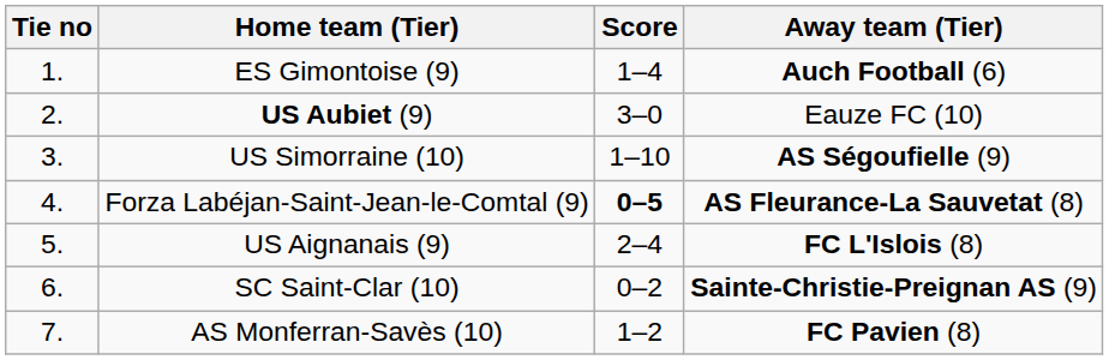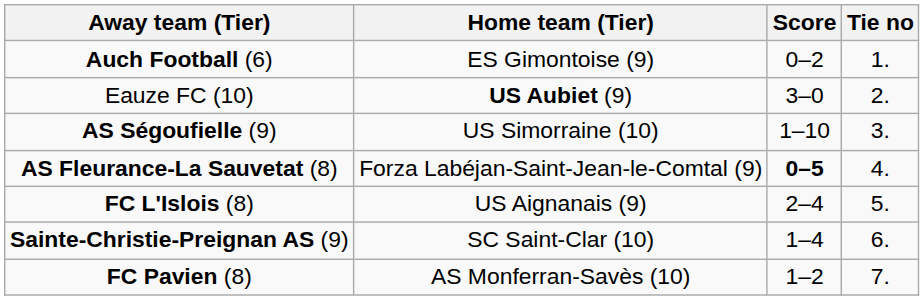columns swapped: Tie no <-> Away team (Tier)
ES Gimontoise (9) | Score: 1–4 -> 0–2
SC Saint-Clar (10) | Score: 0–2 -> 1–4
